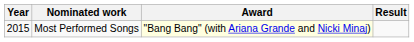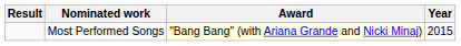columns swapped: Year <-> Result
